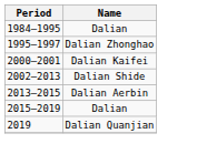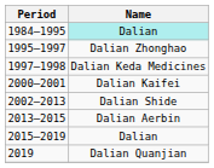1984–1995 | Name: no background -> paleturquoise background
+ row: 1997–1998 | Dalian Keda Medicines
